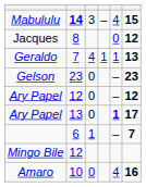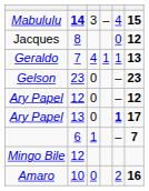Amaro | column 5: 4 -> 2
